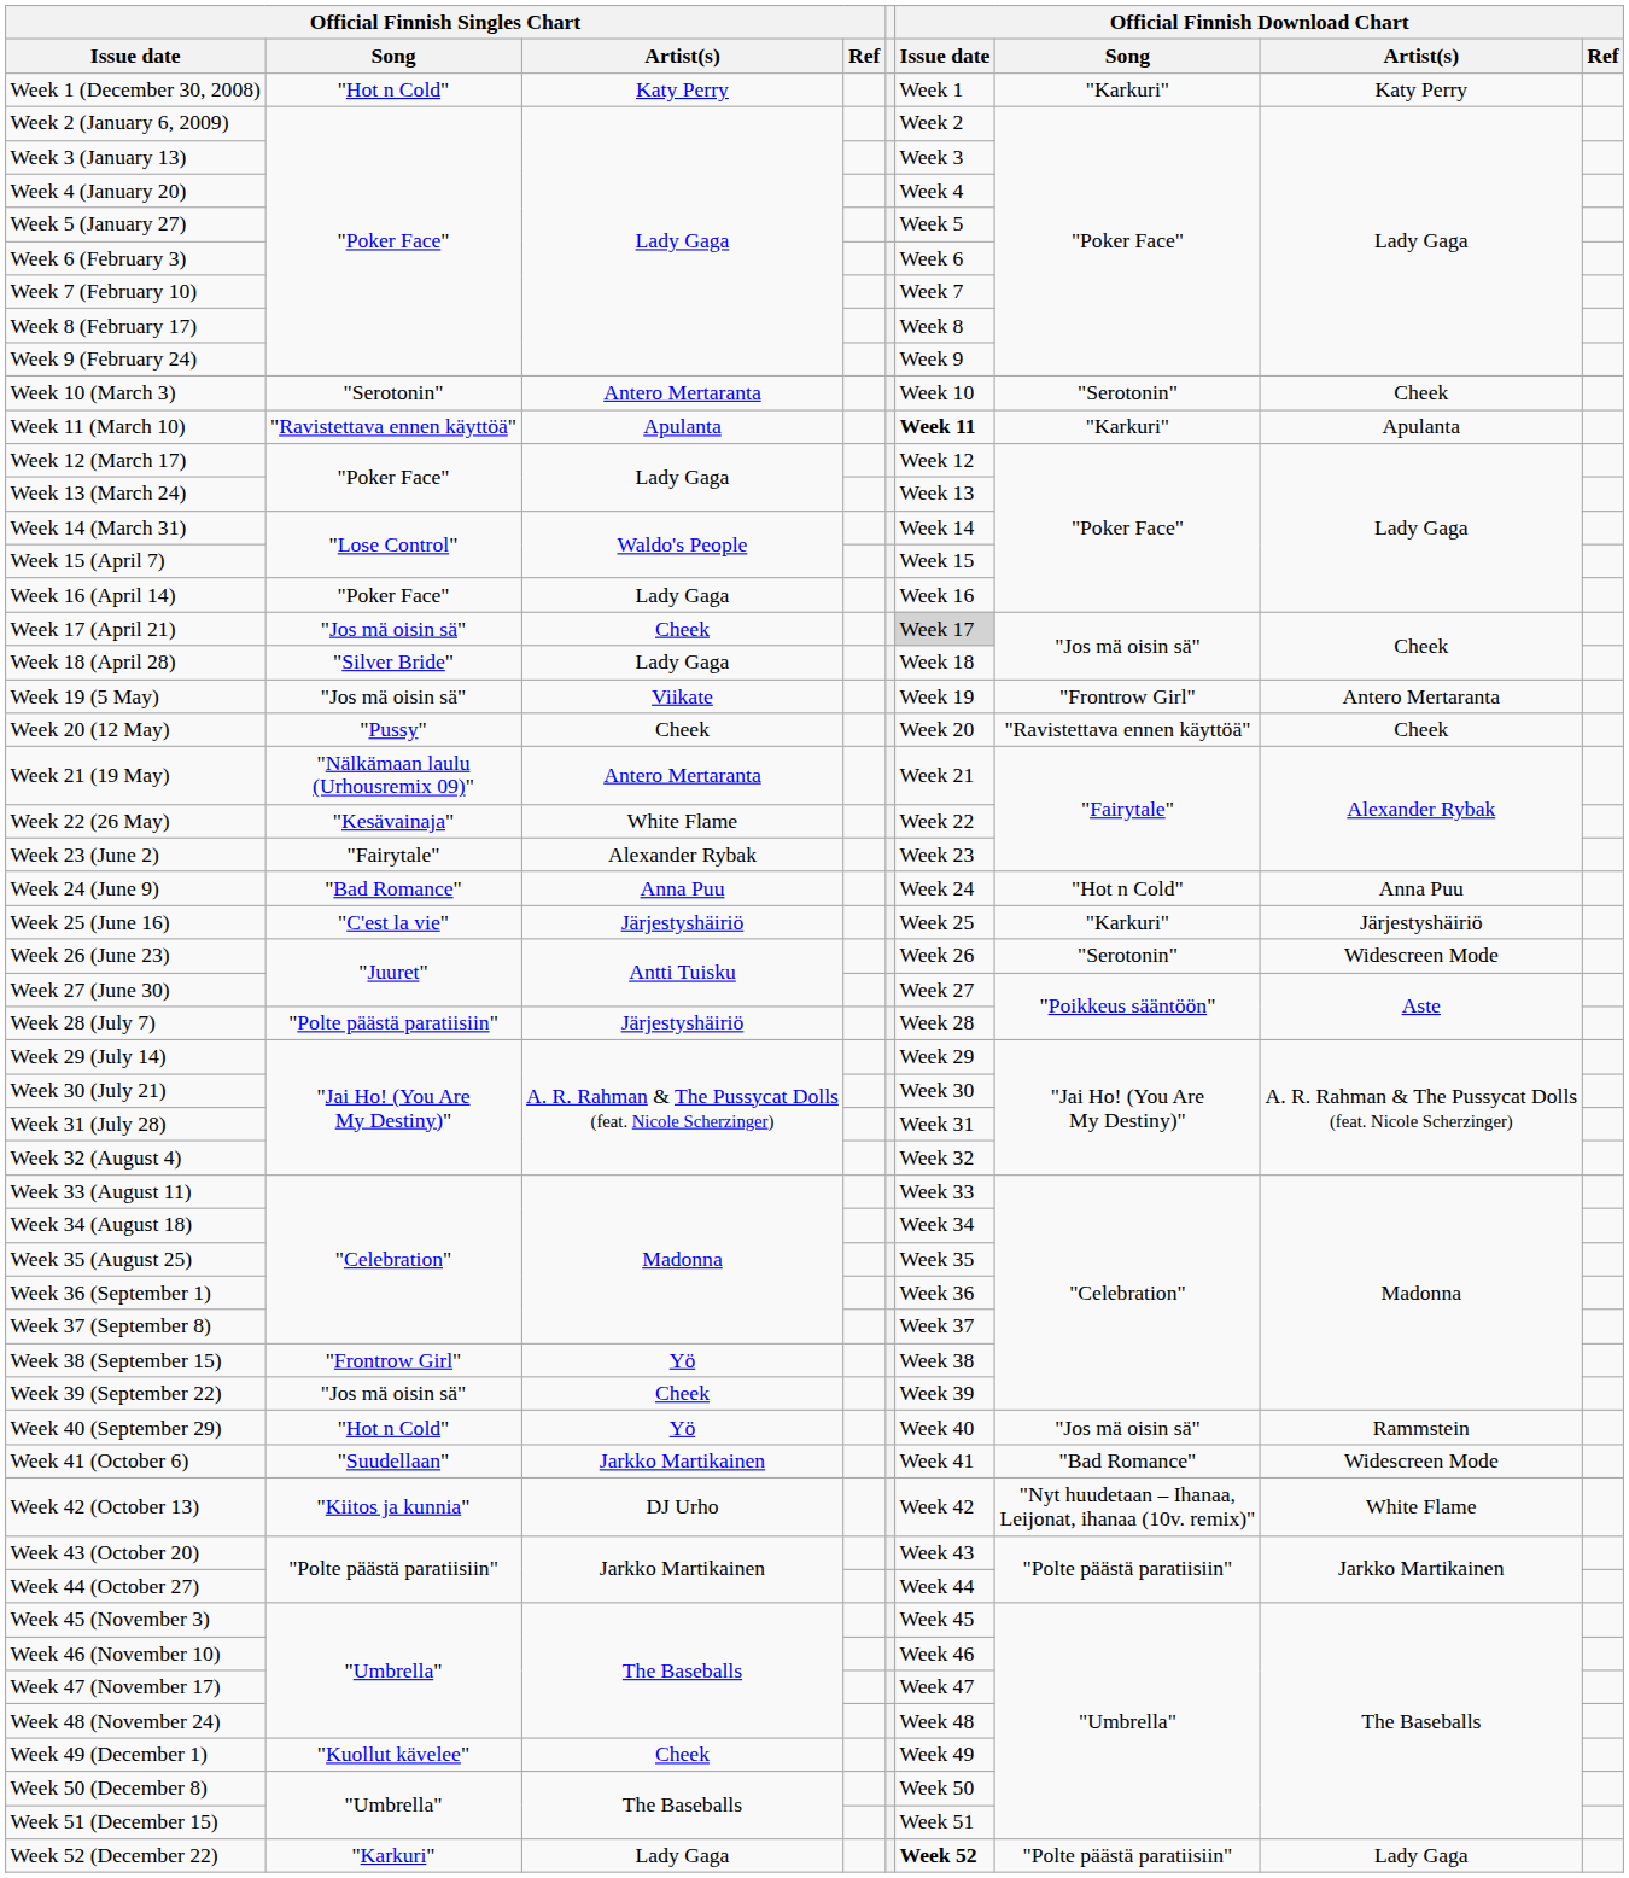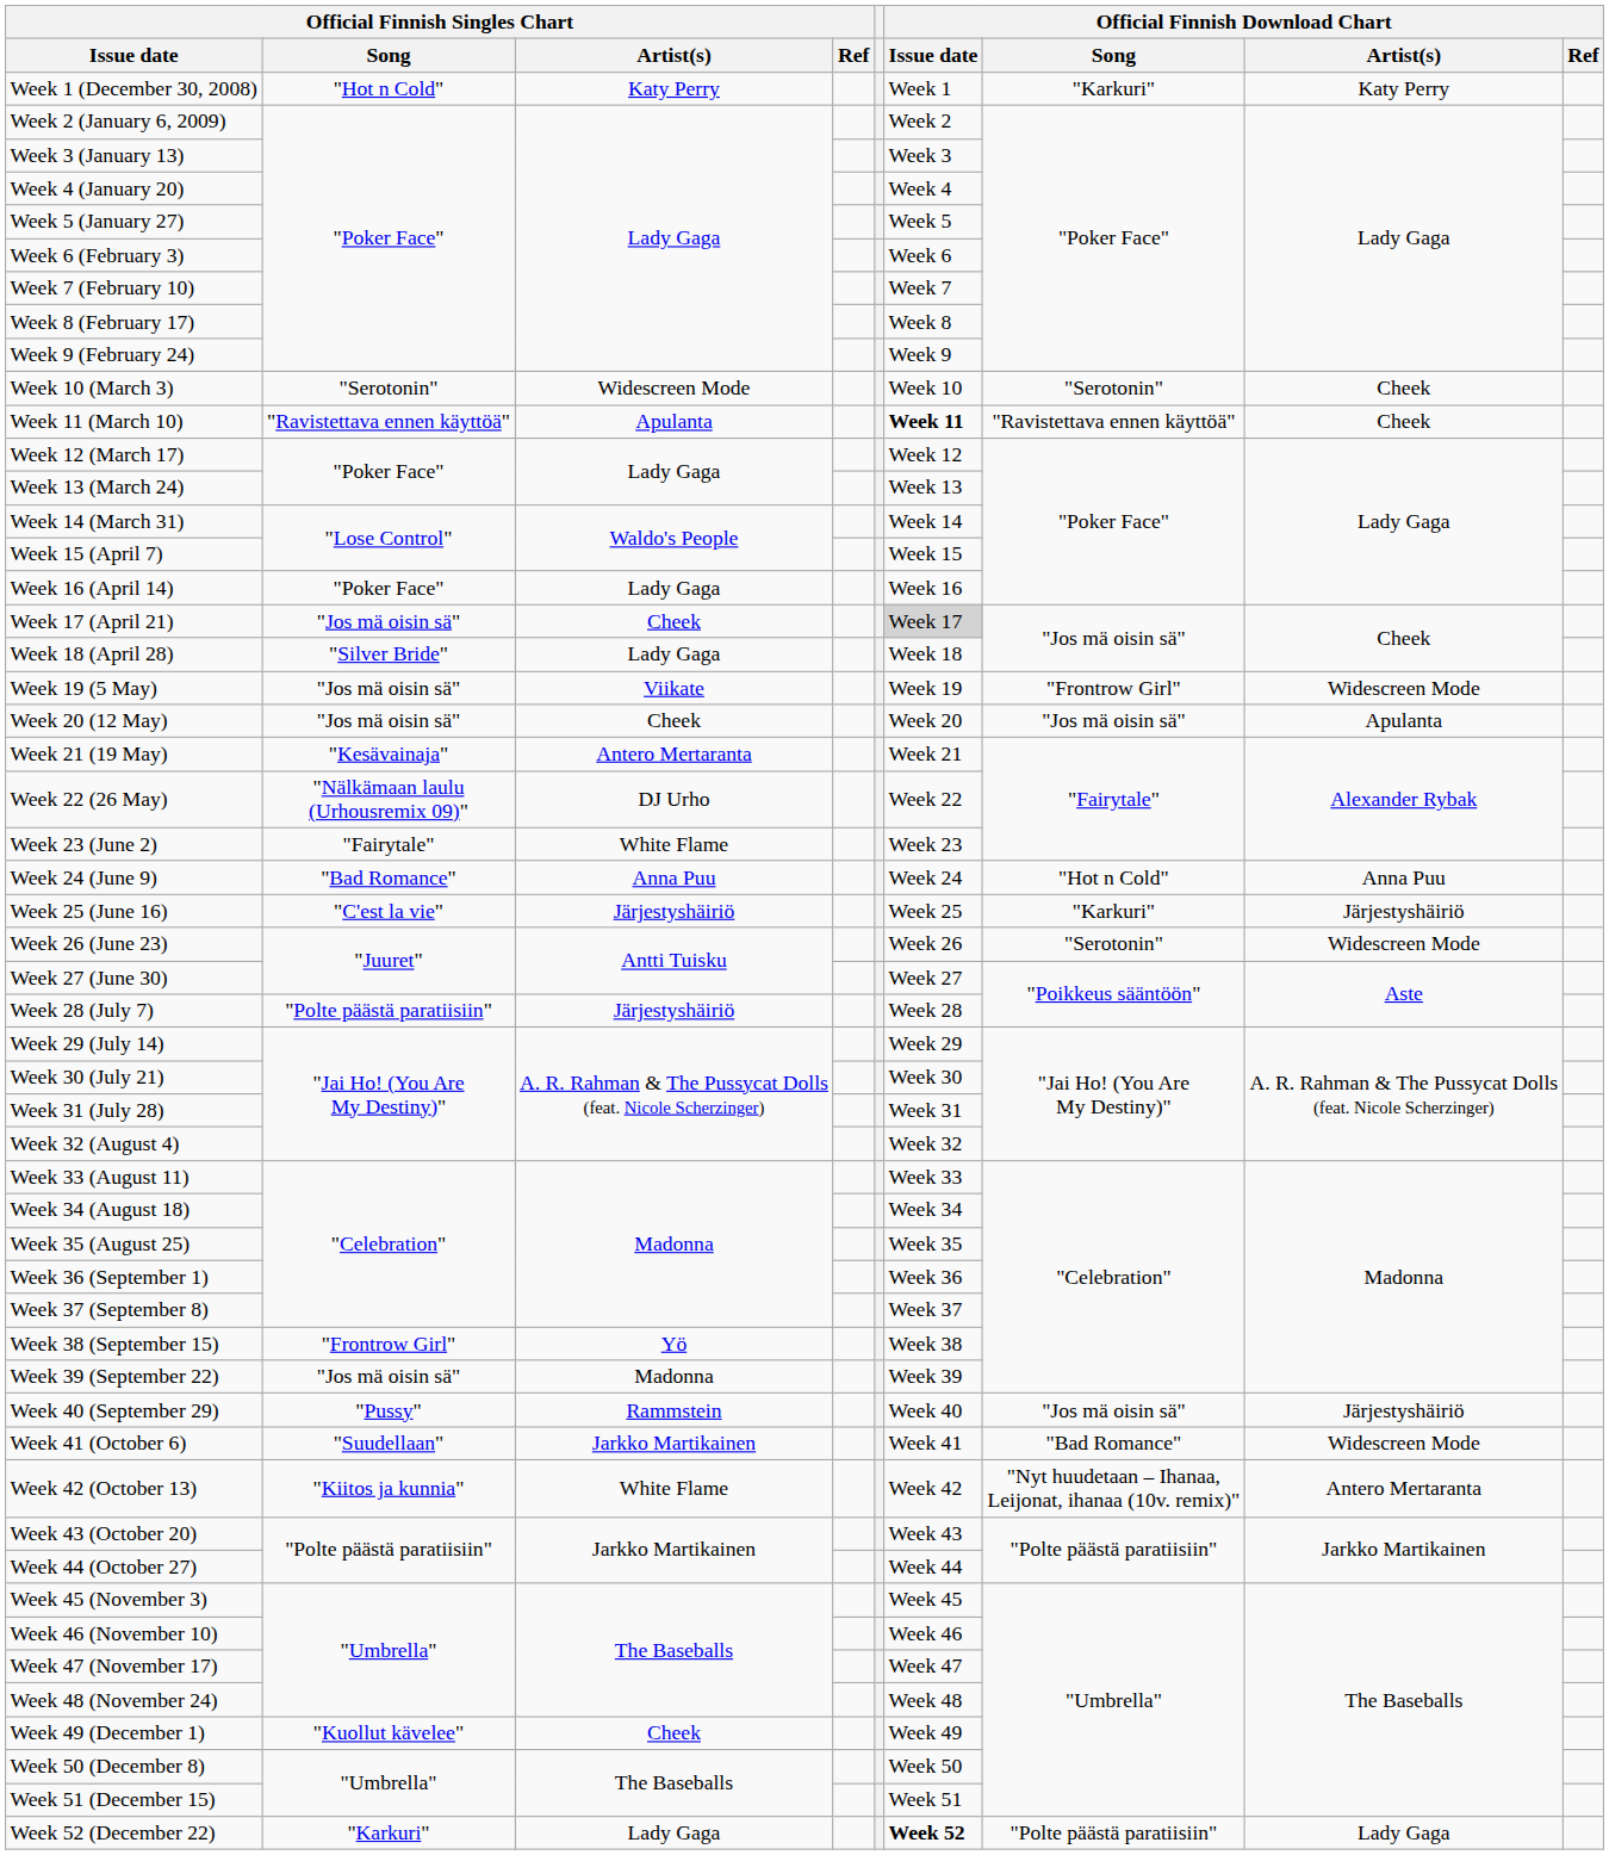Week 10 (March 3) | Official Finnish Singles Chart / Artist(s): Antero Mertaranta -> Widescreen Mode
Week 11 (March 10) | Official Finnish Download Chart / Song: "Karkuri" -> "Ravistettava ennen käyttöä"
Week 11 (March 10) | Official Finnish Download Chart / Artist(s): Apulanta -> Cheek
Week 19 (5 May) | Official Finnish Download Chart / Artist(s): Antero Mertaranta -> Widescreen Mode
Week 20 (12 May) | Official Finnish Singles Chart / Song: "Pussy" -> "Jos mä oisin sä"
Week 20 (12 May) | Official Finnish Download Chart / Song: "Ravistettava ennen käyttöä" -> "Jos mä oisin sä"
Week 20 (12 May) | Official Finnish Download Chart / Artist(s): Cheek -> Apulanta
Week 21 (19 May) | Official Finnish Singles Chart / Song: "Nälkämaan laulu (Urhousremix 09)" -> "Kesävainaja"
Week 22 (26 May) | Official Finnish Singles Chart / Song: "Kesävainaja" -> "Nälkämaan laulu (Urhousremix 09)"
Week 22 (26 May) | Official Finnish Singles Chart / Artist(s): White Flame -> DJ Urho
Week 23 (June 2) | Official Finnish Singles Chart / Artist(s): Alexander Rybak -> White Flame
Week 39 (September 22) | Official Finnish Singles Chart / Artist(s): Cheek -> Madonna
Week 40 (September 29) | Official Finnish Singles Chart / Song: "Hot n Cold" -> "Pussy"
Week 40 (September 29) | Official Finnish Singles Chart / Artist(s): Yö -> Rammstein
Week 40 (September 29) | Official Finnish Download Chart / Artist(s): Rammstein -> Järjestyshäiriö
Week 42 (October 13) | Official Finnish Singles Chart / Artist(s): DJ Urho -> White Flame
Week 42 (October 13) | Official Finnish Download Chart / Artist(s): White Flame -> Antero Mertaranta
